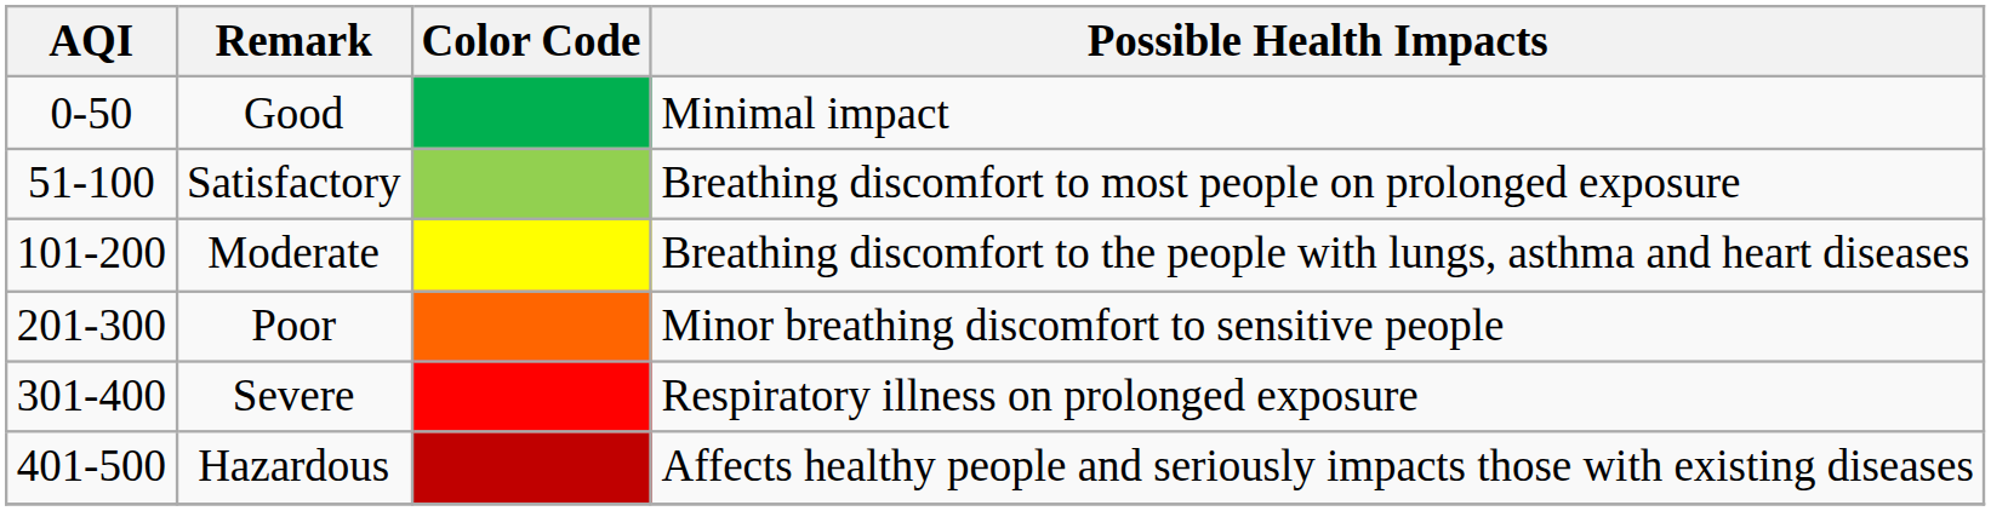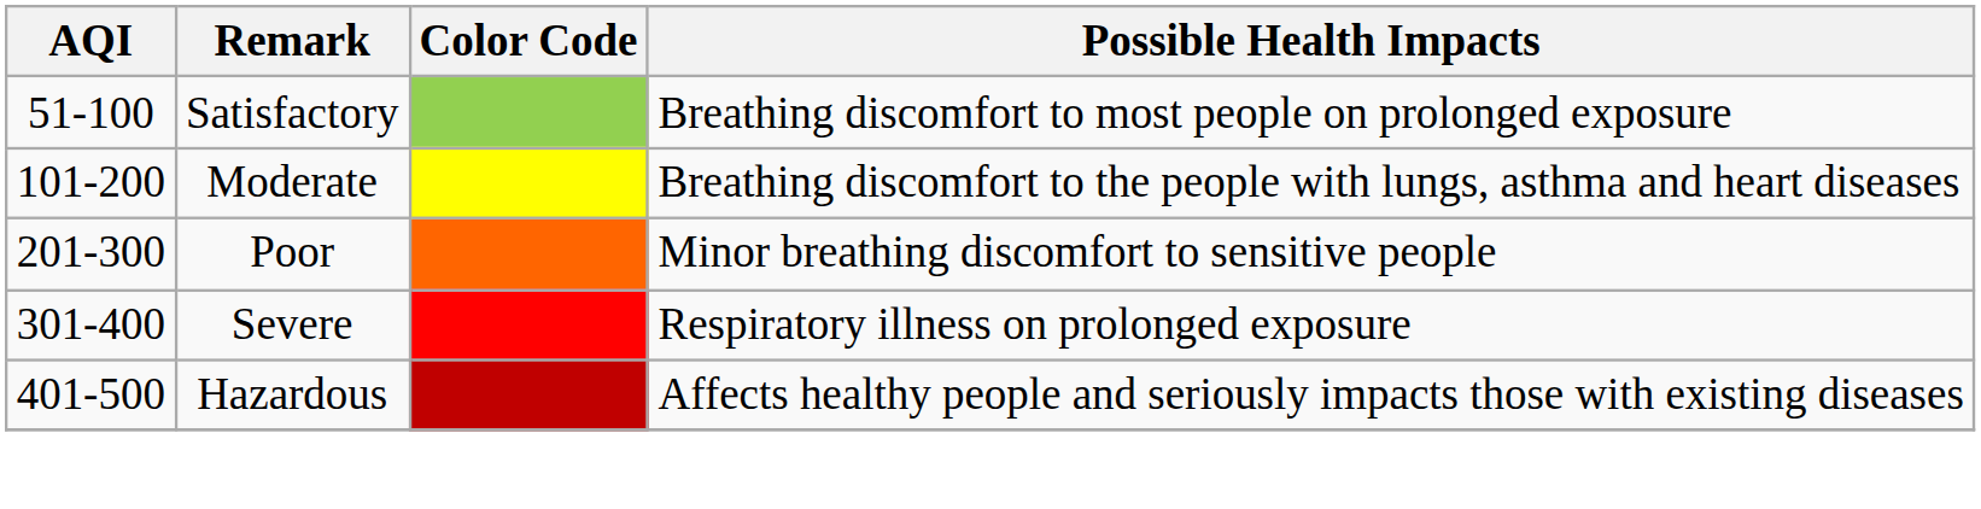- row: 0-50 | Good | Minimal impact
